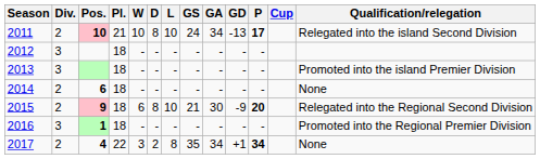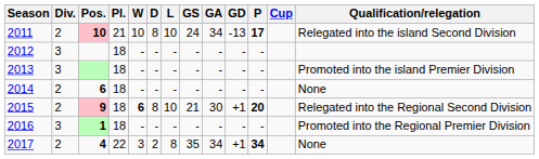2015 | W: normal -> bold
2015 | GD: -9 -> +1
